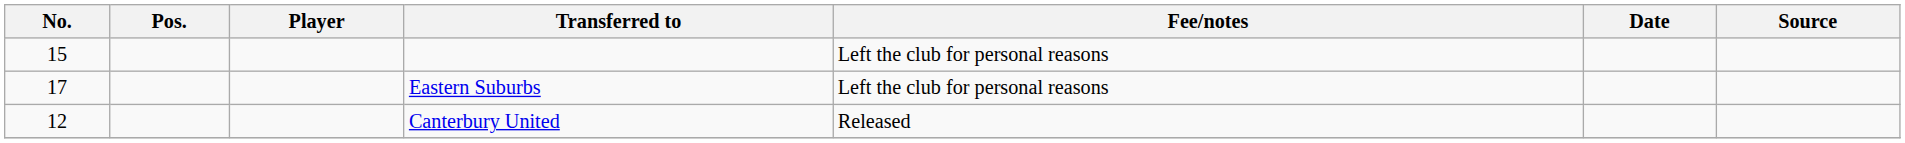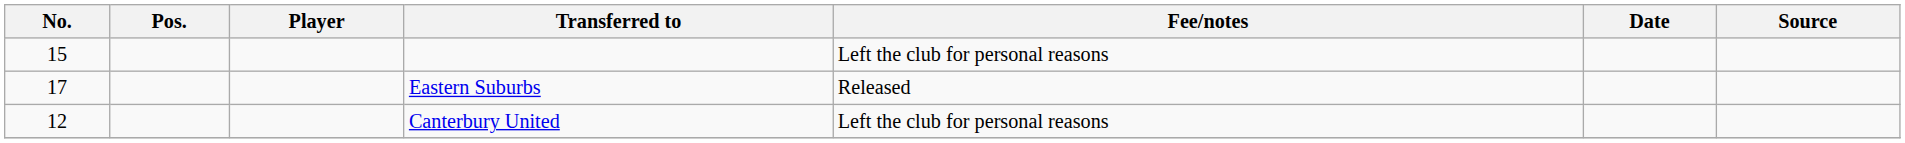Eastern Suburbs | Fee/notes: Left the club for personal reasons -> Released
Canterbury United | Fee/notes: Released -> Left the club for personal reasons
